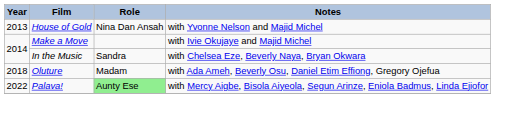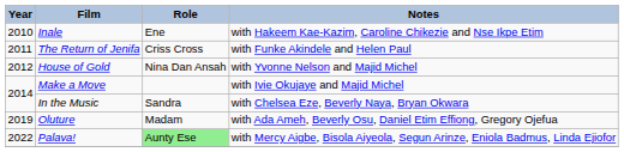+ row: 2010 | Inale | Ene | with Hakeem Kae-Kazim, Caroline Chikezie and Nse Ikpe Etim
+ row: 2011 | The Return of Jenifa | Criss Cross | with Funke Akindele and Helen Paul
House of Gold | Year: 2013 -> 2012
Oluture | Year: 2018 -> 2019
